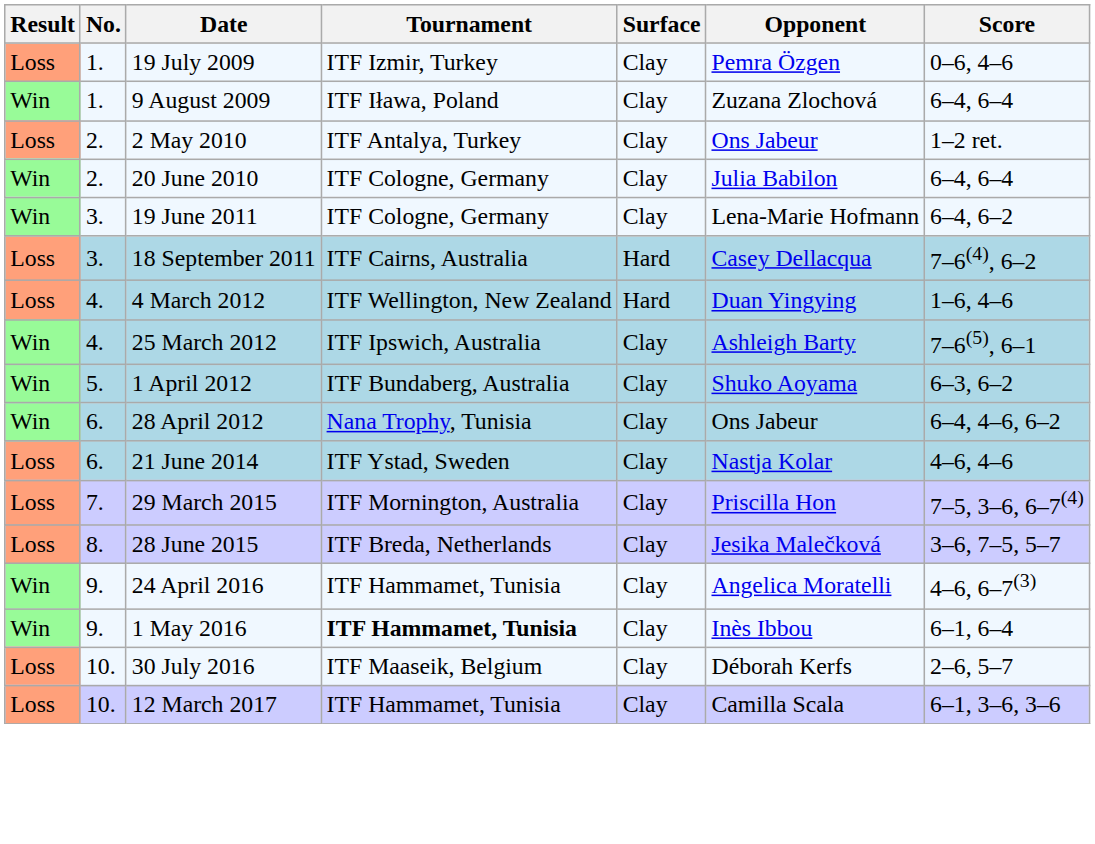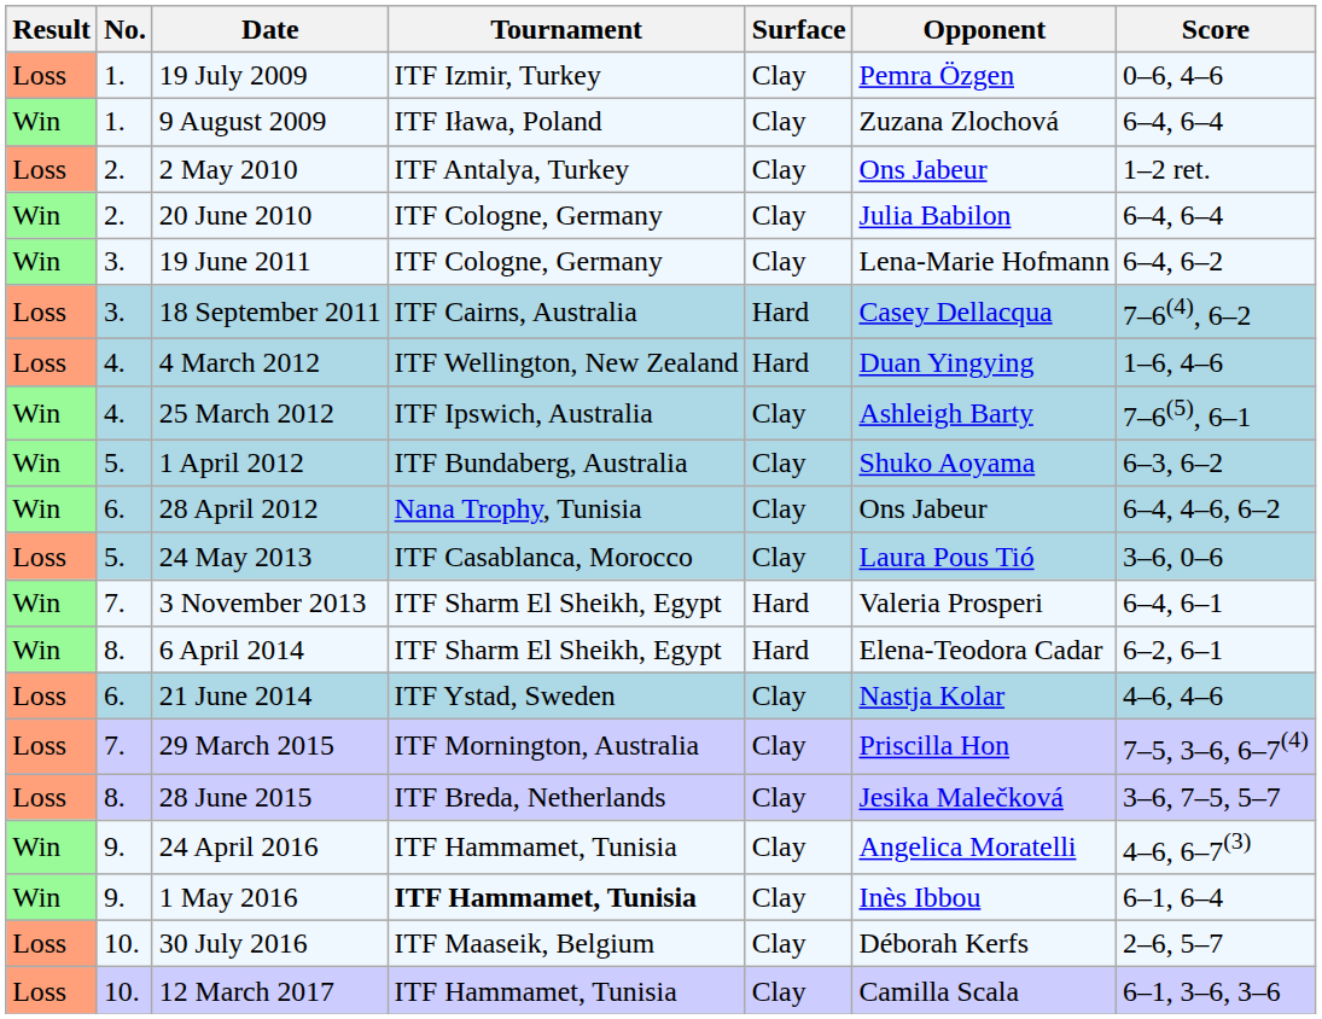+ row: Loss | 5. | 24 May 2013 | ITF Casablanca, Morocco | Clay | Laura Pous Tió | 3–6, 0–6
+ row: Win | 7. | 3 November 2013 | ITF Sharm El Sheikh, Egypt | Hard | Valeria Prosperi | 6–4, 6–1
+ row: Win | 8. | 6 April 2014 | ITF Sharm El Sheikh, Egypt | Hard | Elena-Teodora Cadar | 6–2, 6–1
